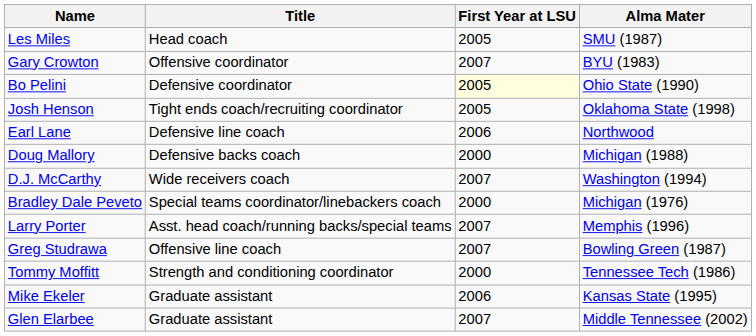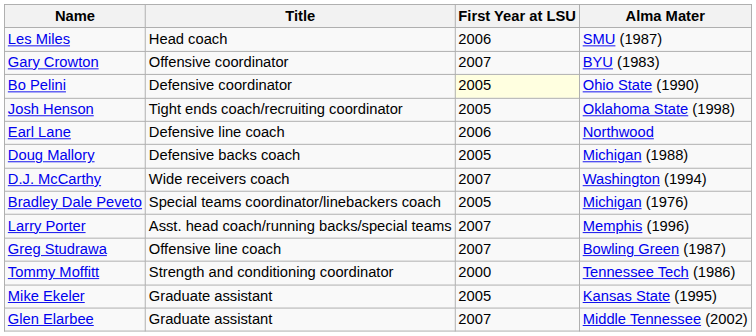Les Miles | First Year at LSU: 2005 -> 2006
Doug Mallory | First Year at LSU: 2000 -> 2005
Bradley Dale Peveto | First Year at LSU: 2000 -> 2005
Mike Ekeler | First Year at LSU: 2006 -> 2005
